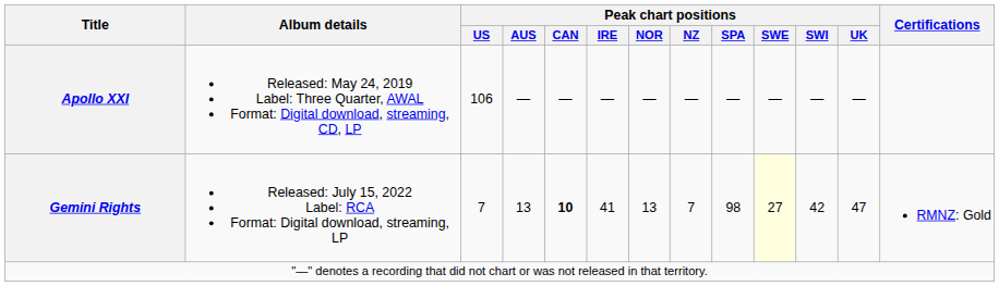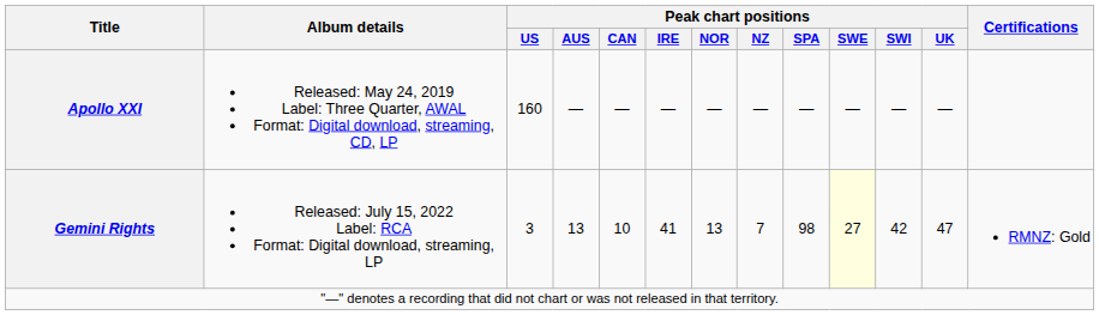Apollo XXI | Peak chart positions / US: 106 -> 160
Gemini Rights | Peak chart positions / US: 7 -> 3
Gemini Rights | Peak chart positions / CAN: bold -> normal
